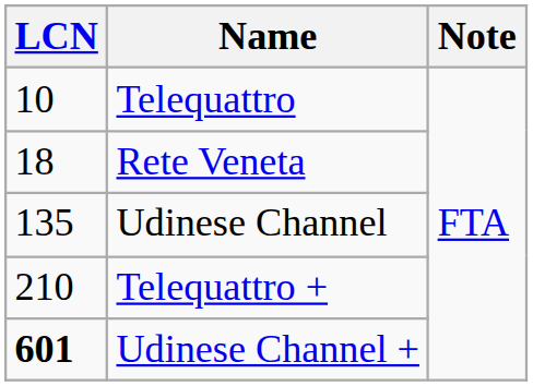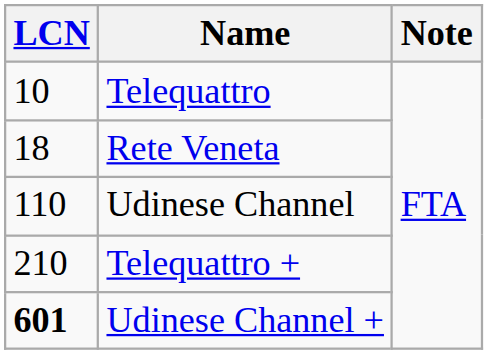Udinese Channel | LCN: 135 -> 110
